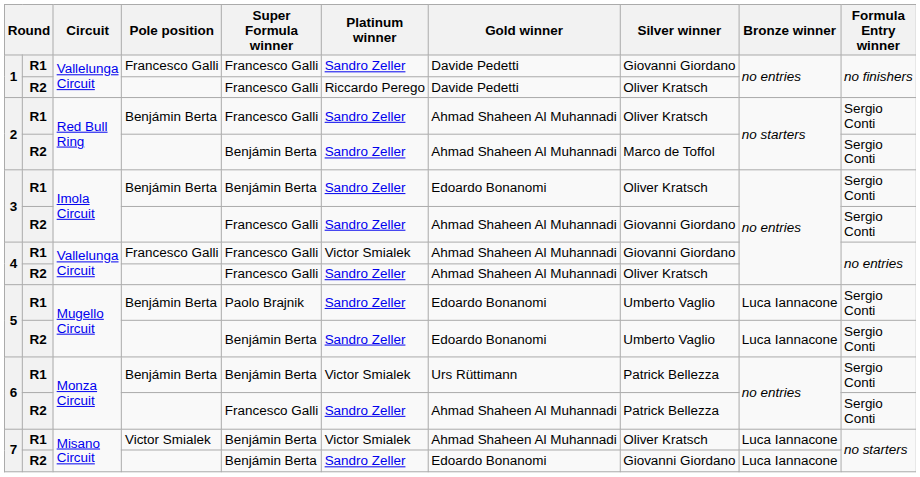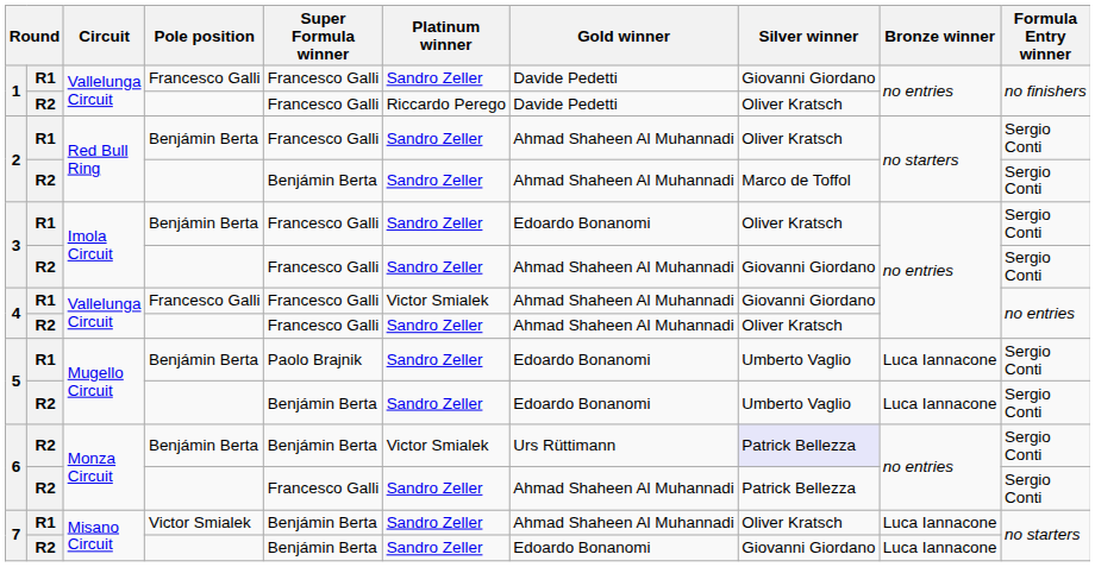3 / Benjámin Berta | Super Formula winner: Benjámin Berta -> Francesco Galli
6 / Benjámin Berta | column 2: R1 -> R2
6 / Benjámin Berta | Silver winner: no background -> lavender background
7 / Victor Smialek | Platinum winner: Victor Smialek -> Sandro Zeller
